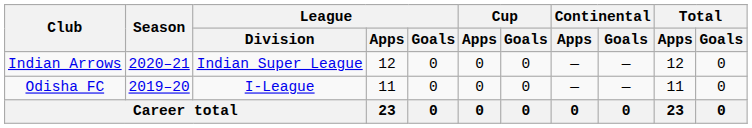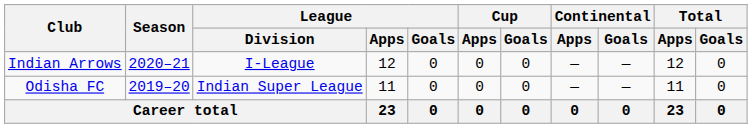Indian Arrows | League / Division: Indian Super League -> I-League
Odisha FC | League / Division: I-League -> Indian Super League
